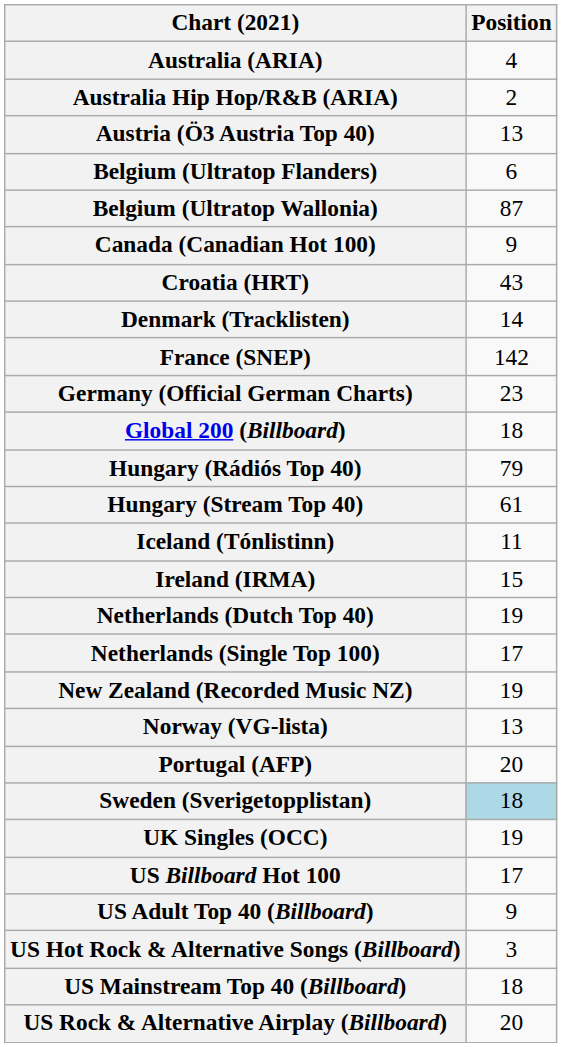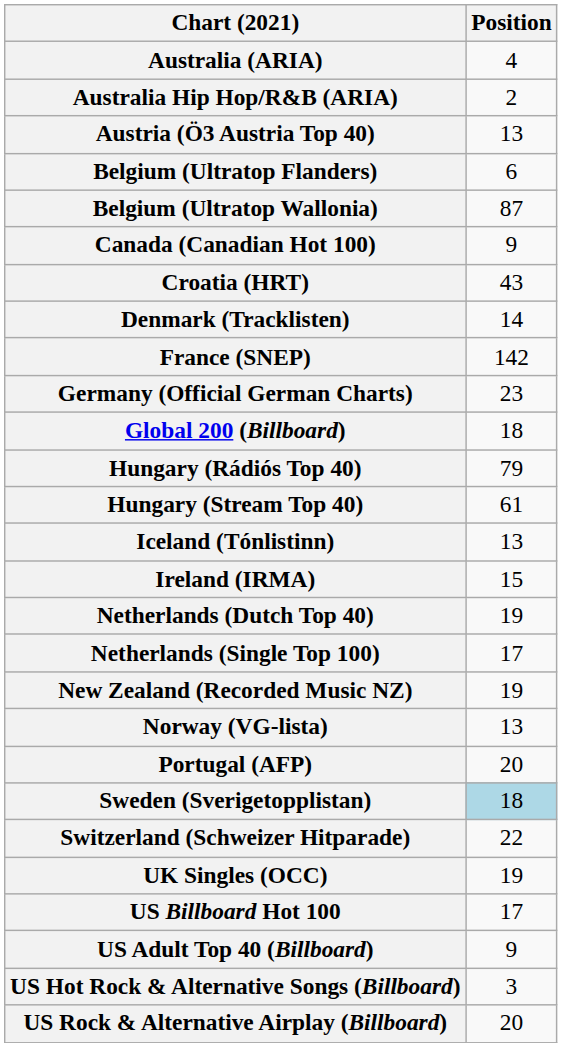Iceland (Tónlistinn) | Position: 11 -> 13
+ row: Switzerland (Schweizer Hitparade) | 22
- row: US Mainstream Top 40 (Billboard) | 18
